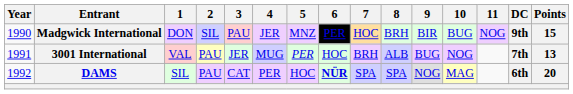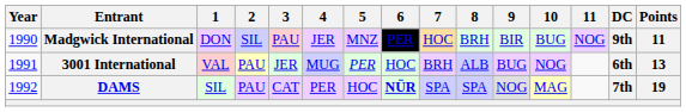Madgwick International | Points: 15 -> 11
3001 International | DC: 7th -> 6th
DAMS | DC: 6th -> 7th
DAMS | Points: 20 -> 19
